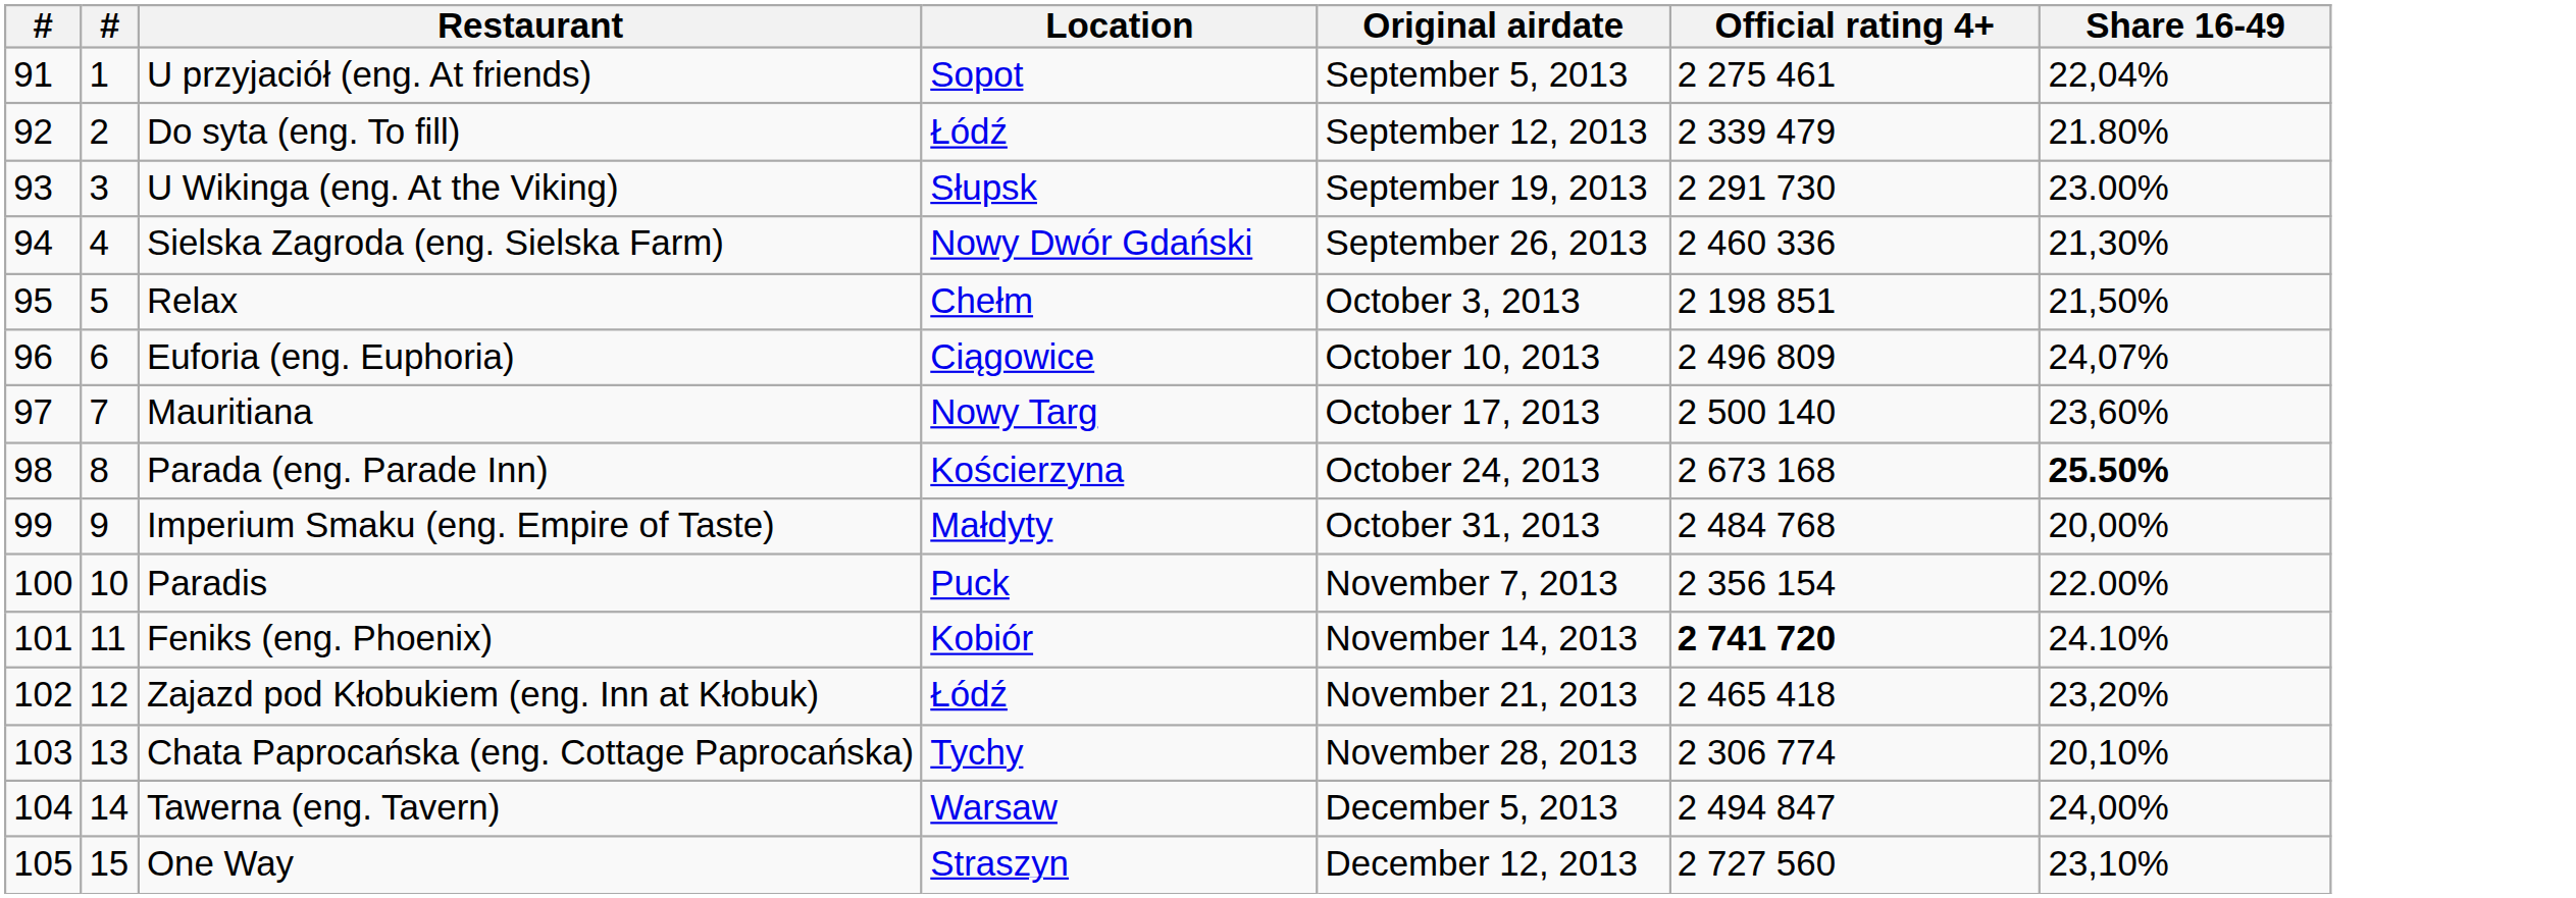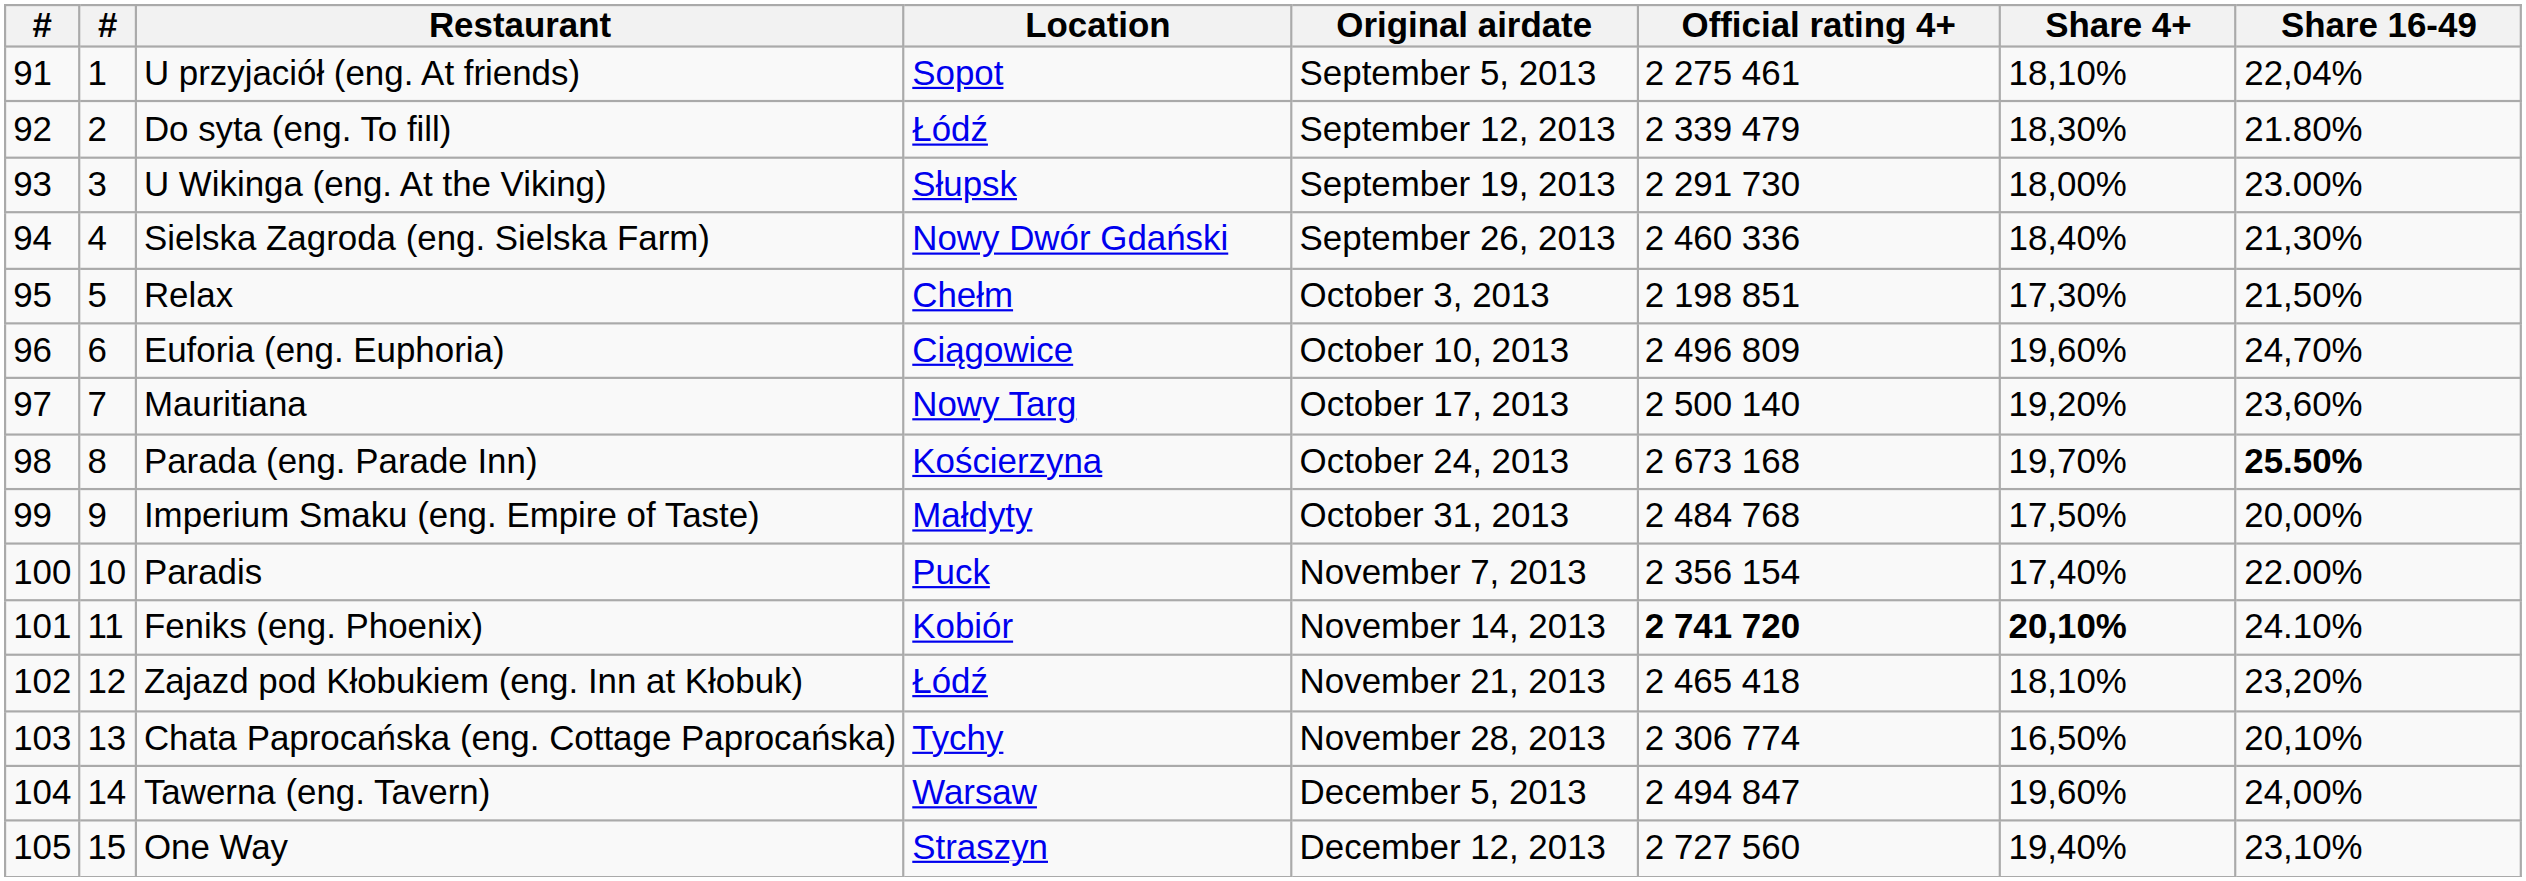+ column: Share 4+ | 18,10% | 18,30% | 18,00% | 18,40% | 17,30% | 19,60% | 19,20% | 19,70% | 17,50% | 17,40% | 20,10% | 18,10% | 16,50% | 19,60% | 19,40%
Euforia (eng. Euphoria) | Share 16-49: 24,07% -> 24,70%
